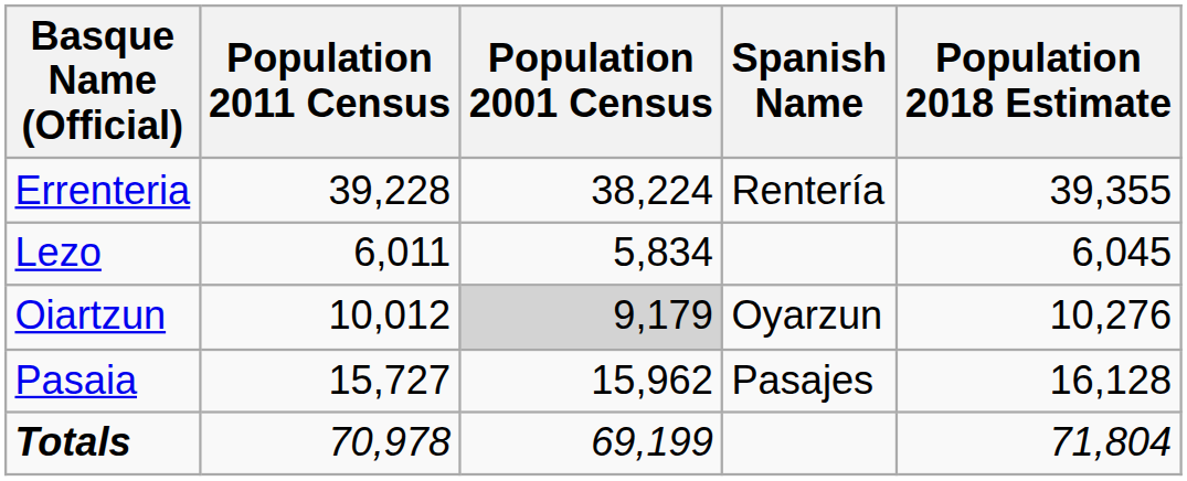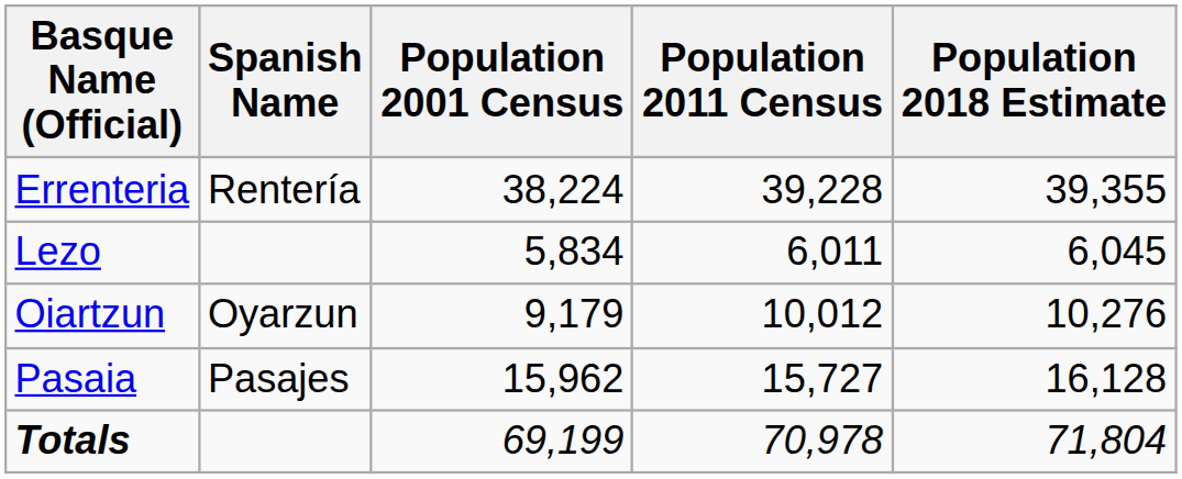columns swapped: Spanish Name <-> Population 2011 Census
Oiartzun | Population 2001 Census: lightgrey background -> no background
